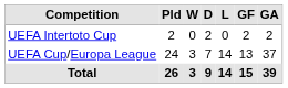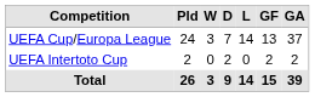rows swapped: UEFA Cup/Europa League <-> UEFA Intertoto Cup
